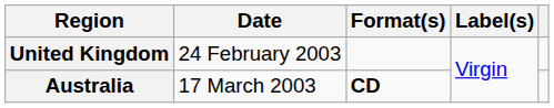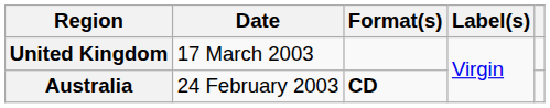United Kingdom | Date: 24 February 2003 -> 17 March 2003
Australia | Date: 17 March 2003 -> 24 February 2003
